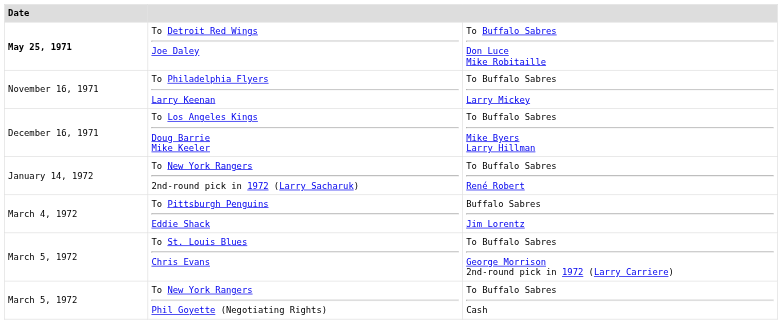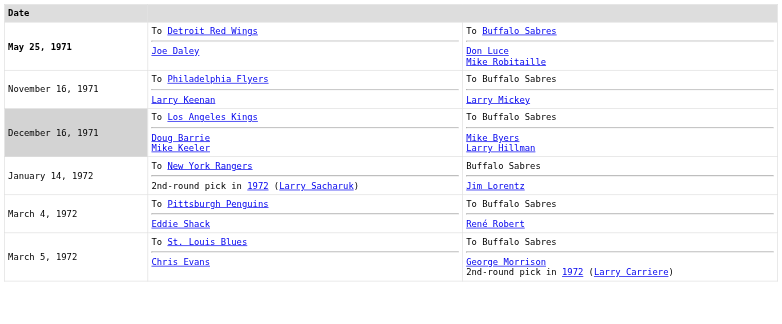To Los Angeles Kings Doug Barrie Mike Keeler | Date: no background -> lightgrey background
To New York Rangers 2nd-round pick in 1972 (Larry Sacharuk) | column 3: To Buffalo Sabres René Robert -> Buffalo Sabres Jim Lorentz
To Pittsburgh Penguins Eddie Shack | column 3: Buffalo Sabres Jim Lorentz -> To Buffalo Sabres René Robert
- row: March 5, 1972 | To New York Rangers Phil Goyette (Negotiating Rights) | To Buffalo Sabres Cash
